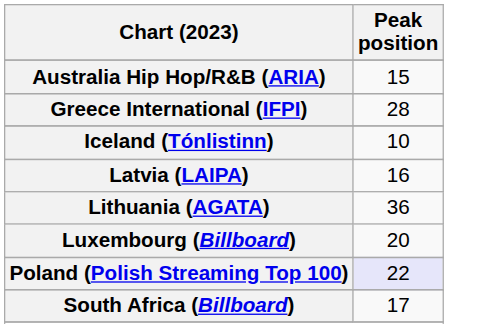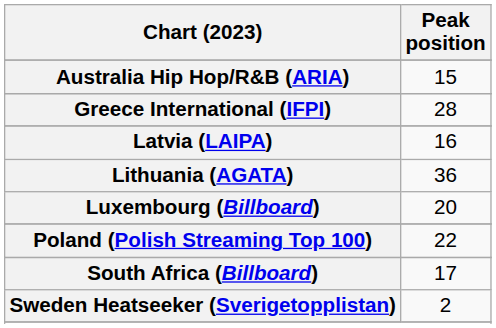- row: Iceland (Tónlistinn) | 10
Poland (Polish Streaming Top 100) | Peak position: lavender background -> no background
+ row: Sweden Heatseeker (Sverigetopplistan) | 2
